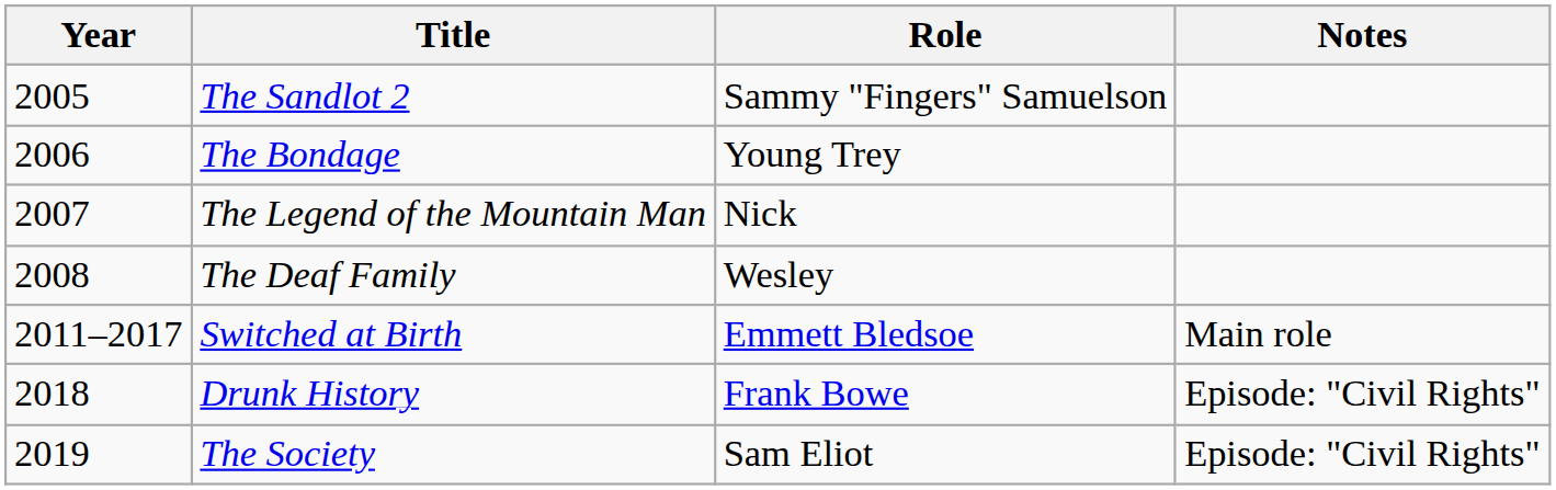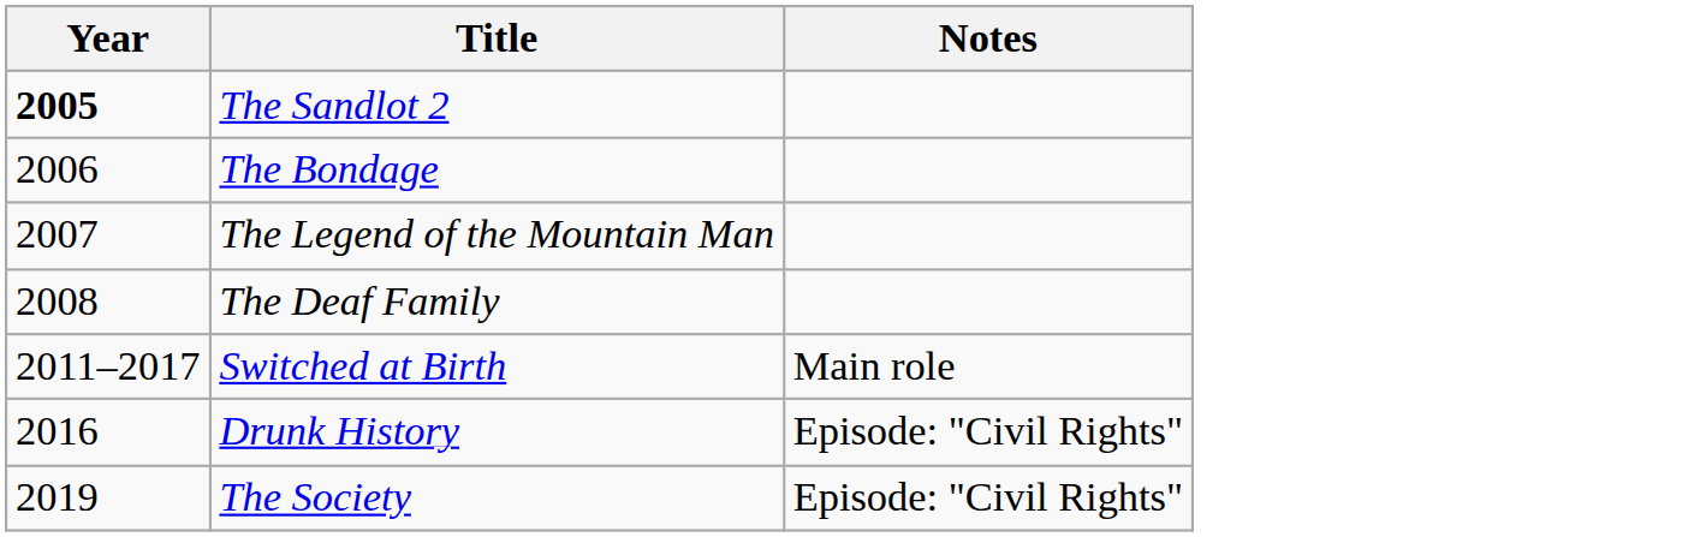- column: Role | Sammy "Fingers" Samuelson | Young Trey | Nick | Wesley | Emmett Bledsoe | Frank Bowe | Sam Eliot
The Sandlot 2 | Year: normal -> bold
Drunk History | Year: 2018 -> 2016
